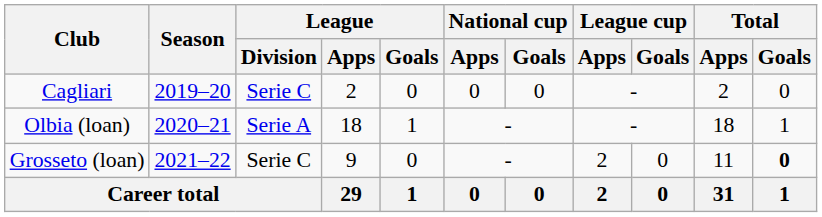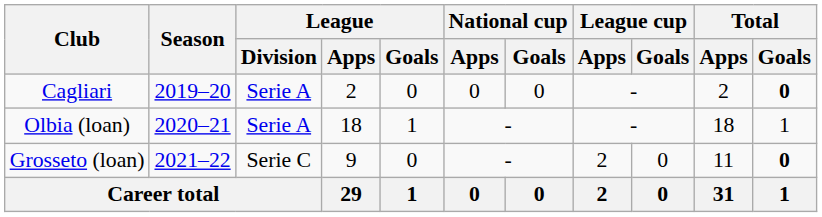Cagliari | League / Division: Serie C -> Serie A
Cagliari | Total / Goals: normal -> bold
